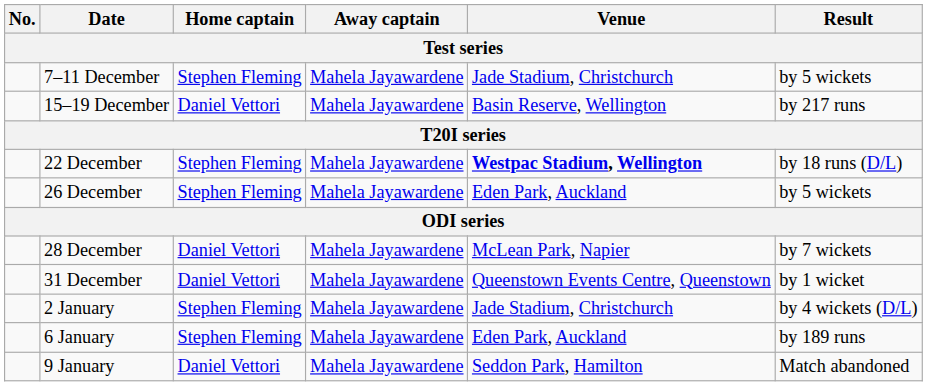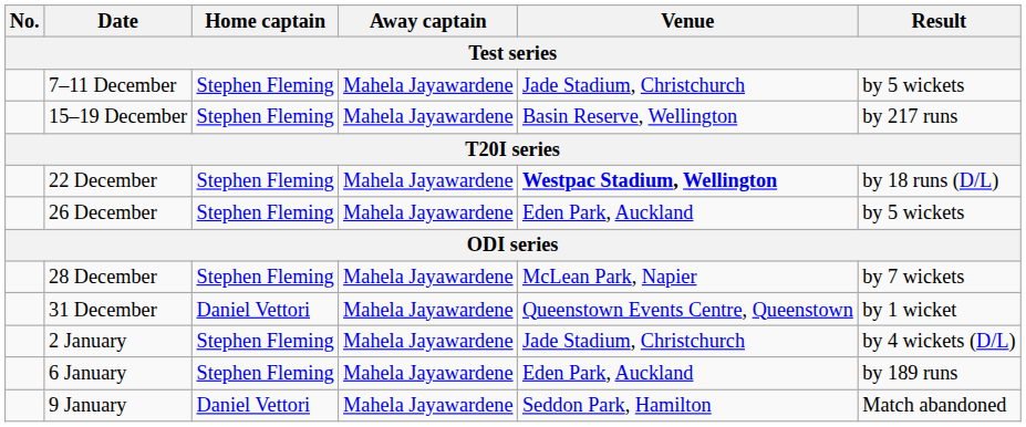15–19 December | Home captain: Daniel Vettori -> Stephen Fleming
28 December | Home captain: Daniel Vettori -> Stephen Fleming
